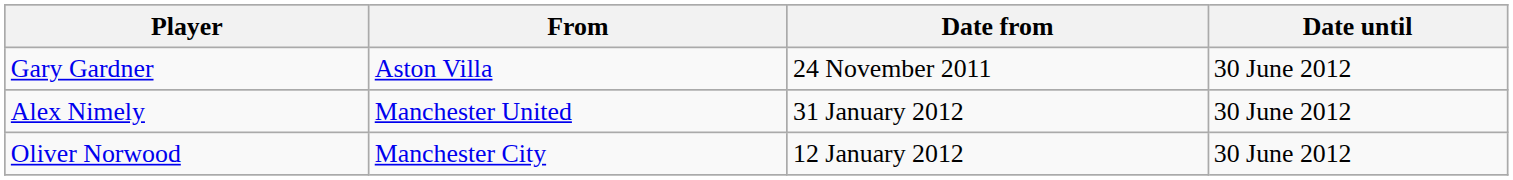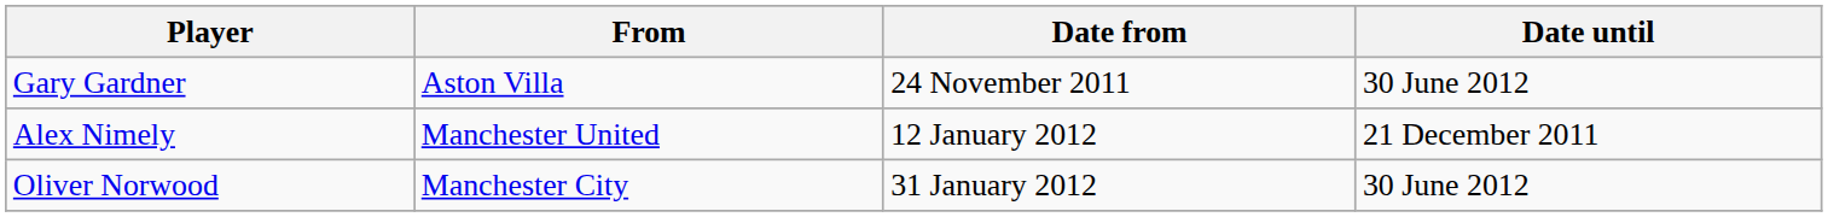Alex Nimely | Date from: 31 January 2012 -> 12 January 2012
Alex Nimely | Date until: 30 June 2012 -> 21 December 2011
Oliver Norwood | Date from: 12 January 2012 -> 31 January 2012
